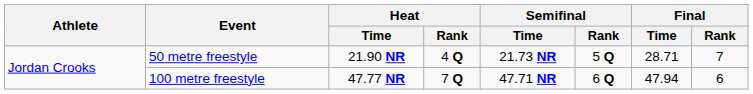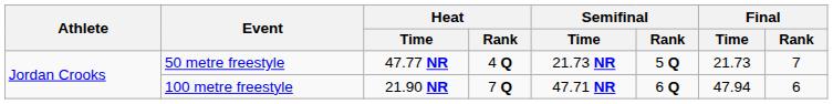50 metre freestyle | Heat / Time: 21.90 NR -> 47.77 NR
50 metre freestyle | Final / Time: 28.71 -> 21.73
100 metre freestyle | Heat / Time: 47.77 NR -> 21.90 NR
